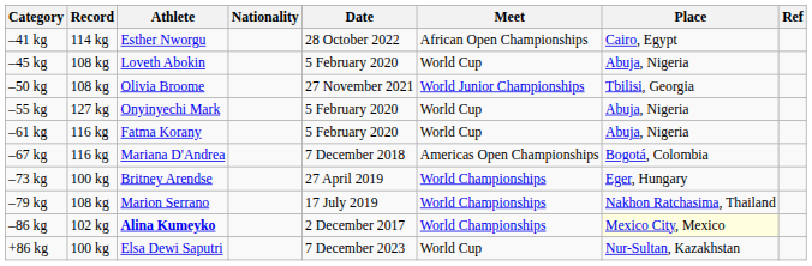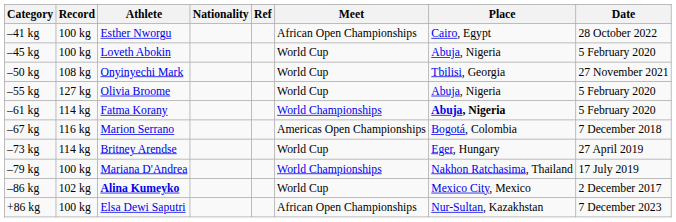columns swapped: Date <-> Ref
–41 kg | Record: 114 kg -> 100 kg
–45 kg | Record: 108 kg -> 100 kg
–50 kg | Athlete: Olivia Broome -> Onyinyechi Mark
–50 kg | Meet: World Junior Championships -> World Cup
–55 kg | Athlete: Onyinyechi Mark -> Olivia Broome
–61 kg | Record: 116 kg -> 114 kg
–61 kg | Meet: World Cup -> World Championships
–61 kg | Place: normal -> bold
–67 kg | Athlete: Mariana D'Andrea -> Marion Serrano
–73 kg | Record: 100 kg -> 114 kg
–73 kg | Meet: World Championships -> World Cup
–79 kg | Record: 108 kg -> 100 kg
–79 kg | Athlete: Marion Serrano -> Mariana D'Andrea
–86 kg | Meet: World Championships -> World Cup
–86 kg | Place: lightyellow background -> no background
+86 kg | Meet: World Cup -> African Open Championships
